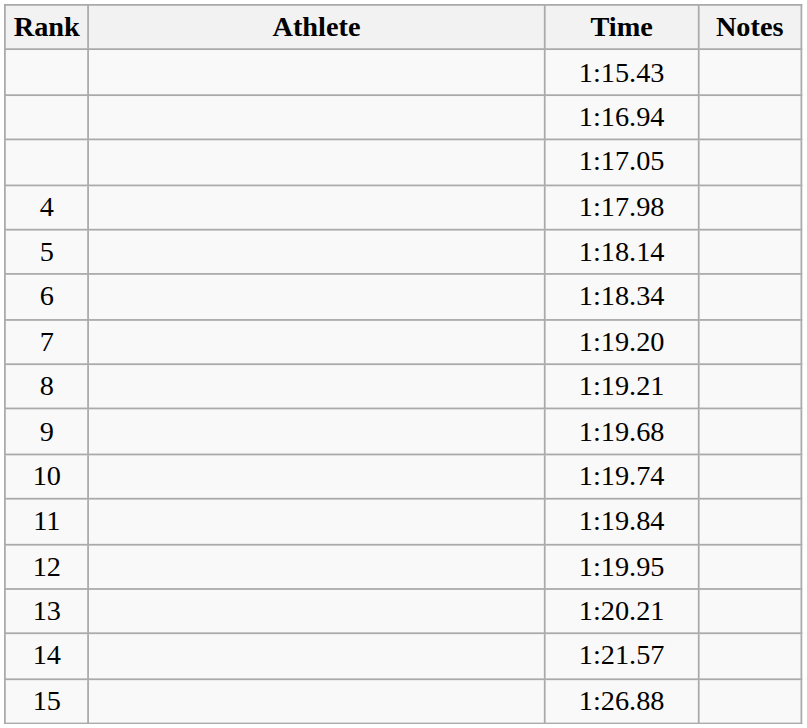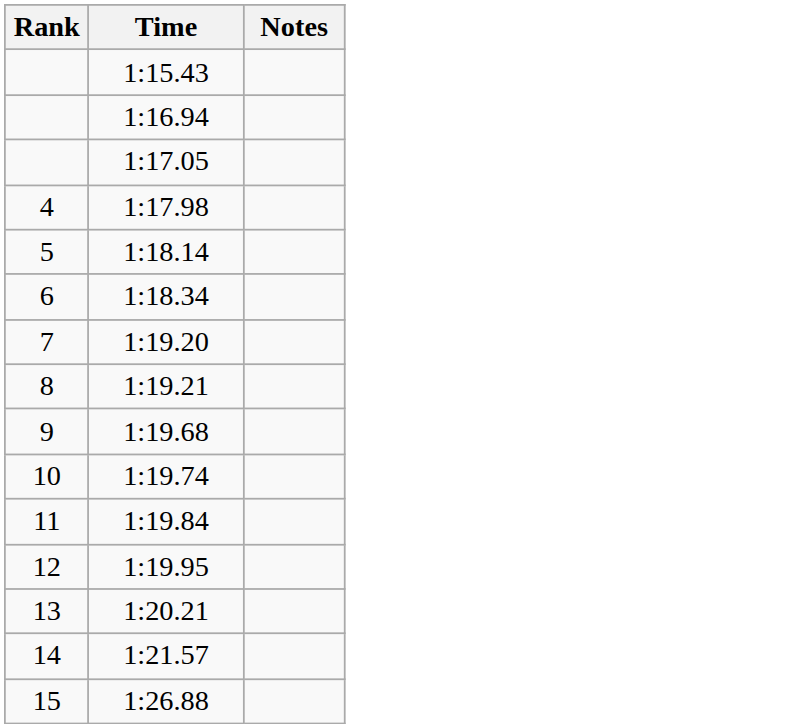- column: Athlete
